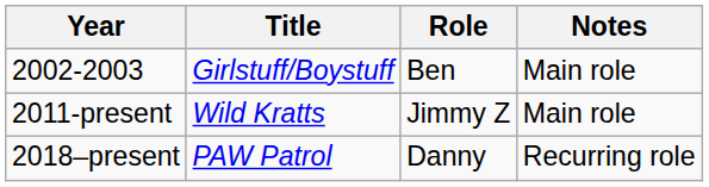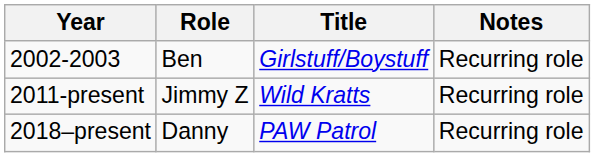columns swapped: Title <-> Role
2002-2003 | Notes: Main role -> Recurring role
2011-present | Notes: Main role -> Recurring role
